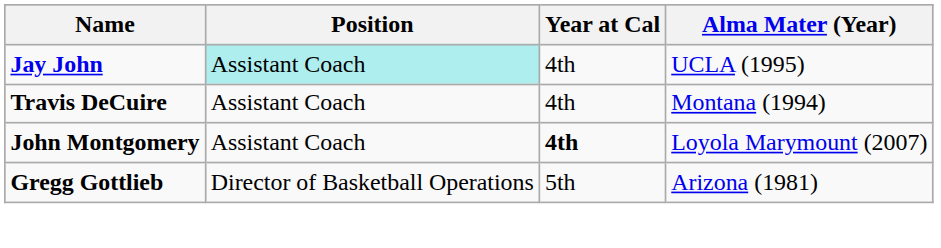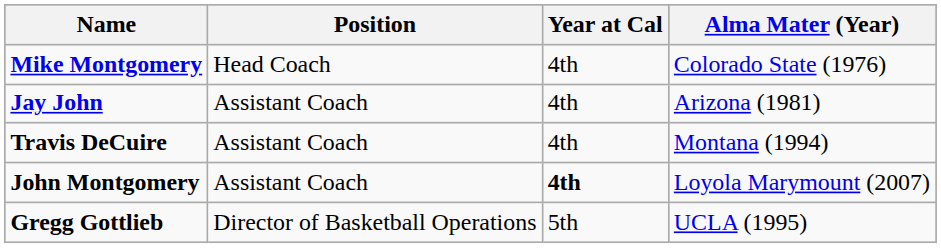+ row: Mike Montgomery | Head Coach | 4th | Colorado State (1976)
Jay John | Position: paleturquoise background -> no background
Jay John | Alma Mater (Year): UCLA (1995) -> Arizona (1981)
Gregg Gottlieb | Alma Mater (Year): Arizona (1981) -> UCLA (1995)
